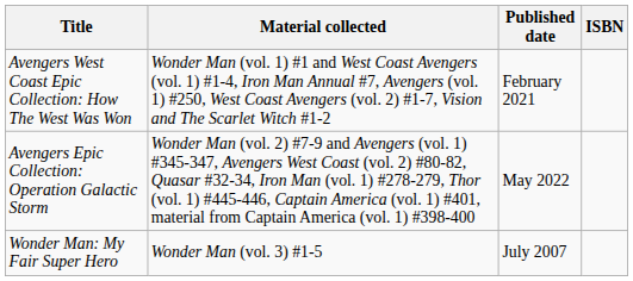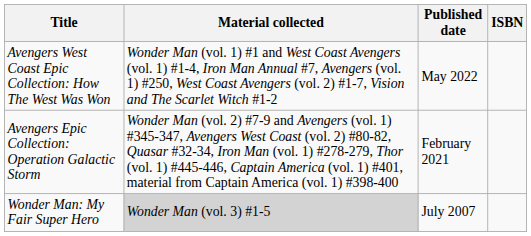Avengers West Coast Epic Collection: How The West Was Won | Published date: February 2021 -> May 2022
Avengers Epic Collection: Operation Galactic Storm | Published date: May 2022 -> February 2021
Wonder Man: My Fair Super Hero | Material collected: no background -> lightgrey background
